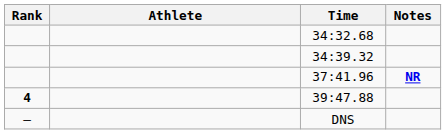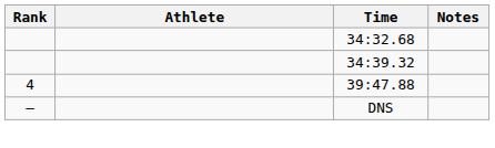- row: 37:41.96 | NR
39:47.88 | Rank: bold -> normal
